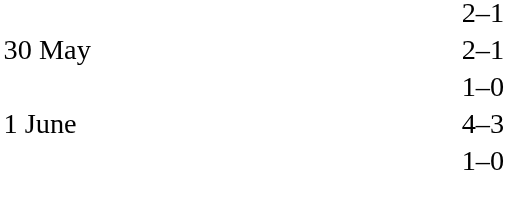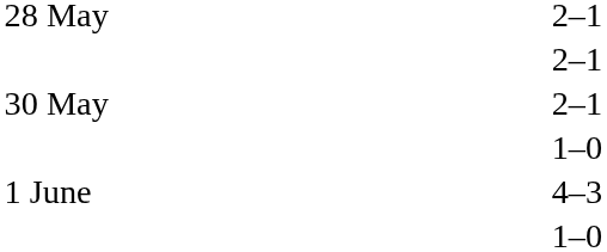+ row: 28 May | 2–1
